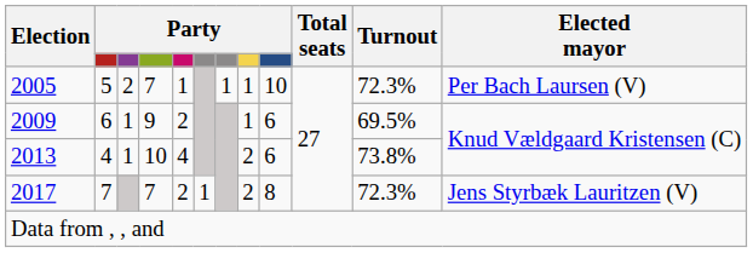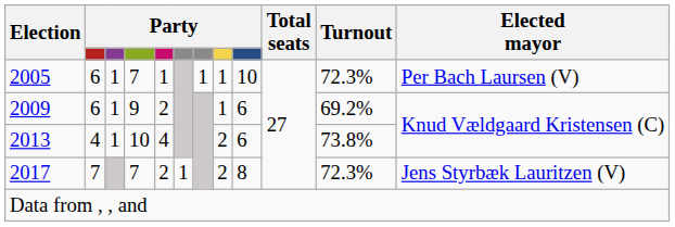2005 | column 2: 5 -> 6
2005 | column 3: 2 -> 1
2009 | Turnout: 69.5% -> 69.2%
